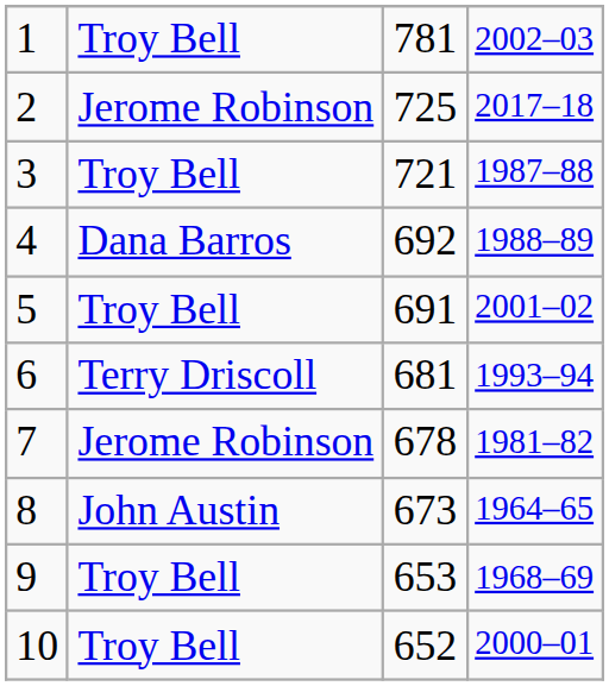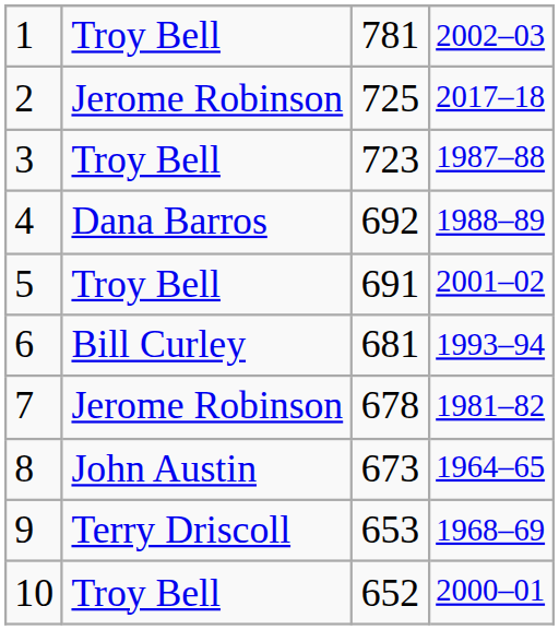3 | column 3: 721 -> 723
6 | column 2: Terry Driscoll -> Bill Curley
9 | column 2: Troy Bell -> Terry Driscoll
